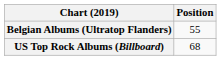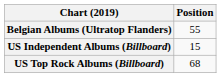+ row: US Independent Albums (Billboard) | 15
